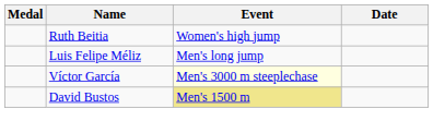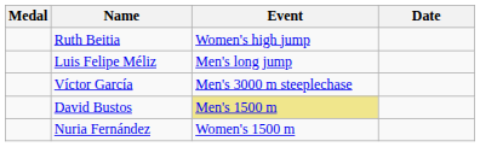Víctor García | Event: lightyellow background -> no background
+ row: Nuria Fernández | Women's 1500 m
